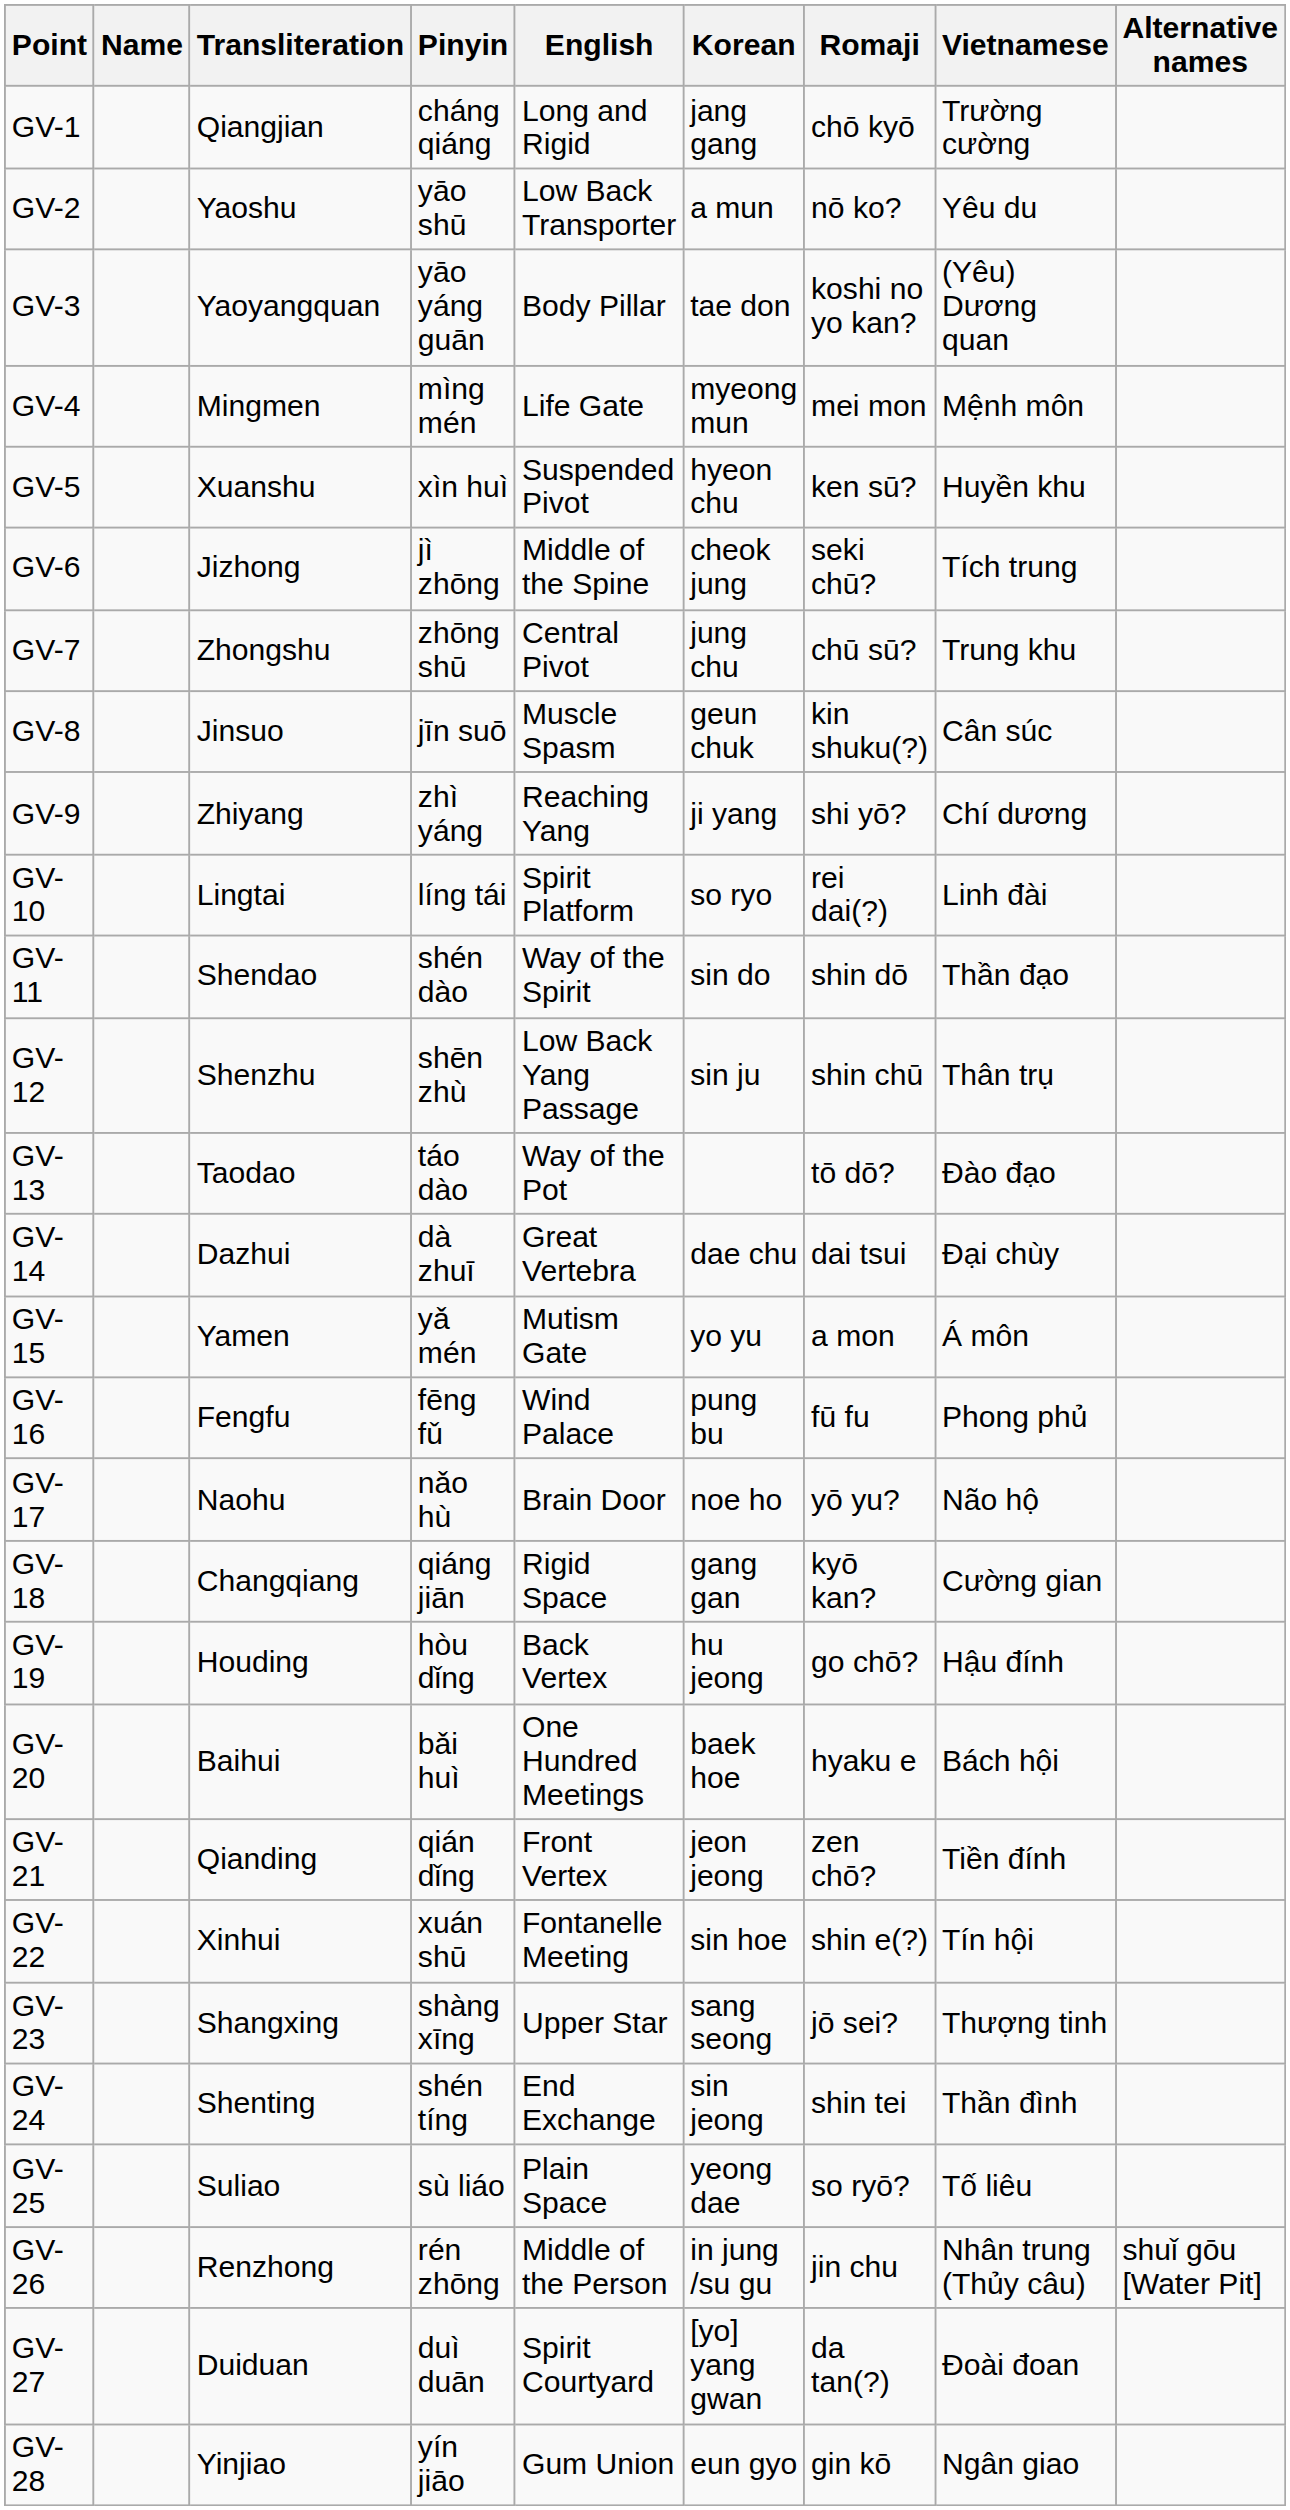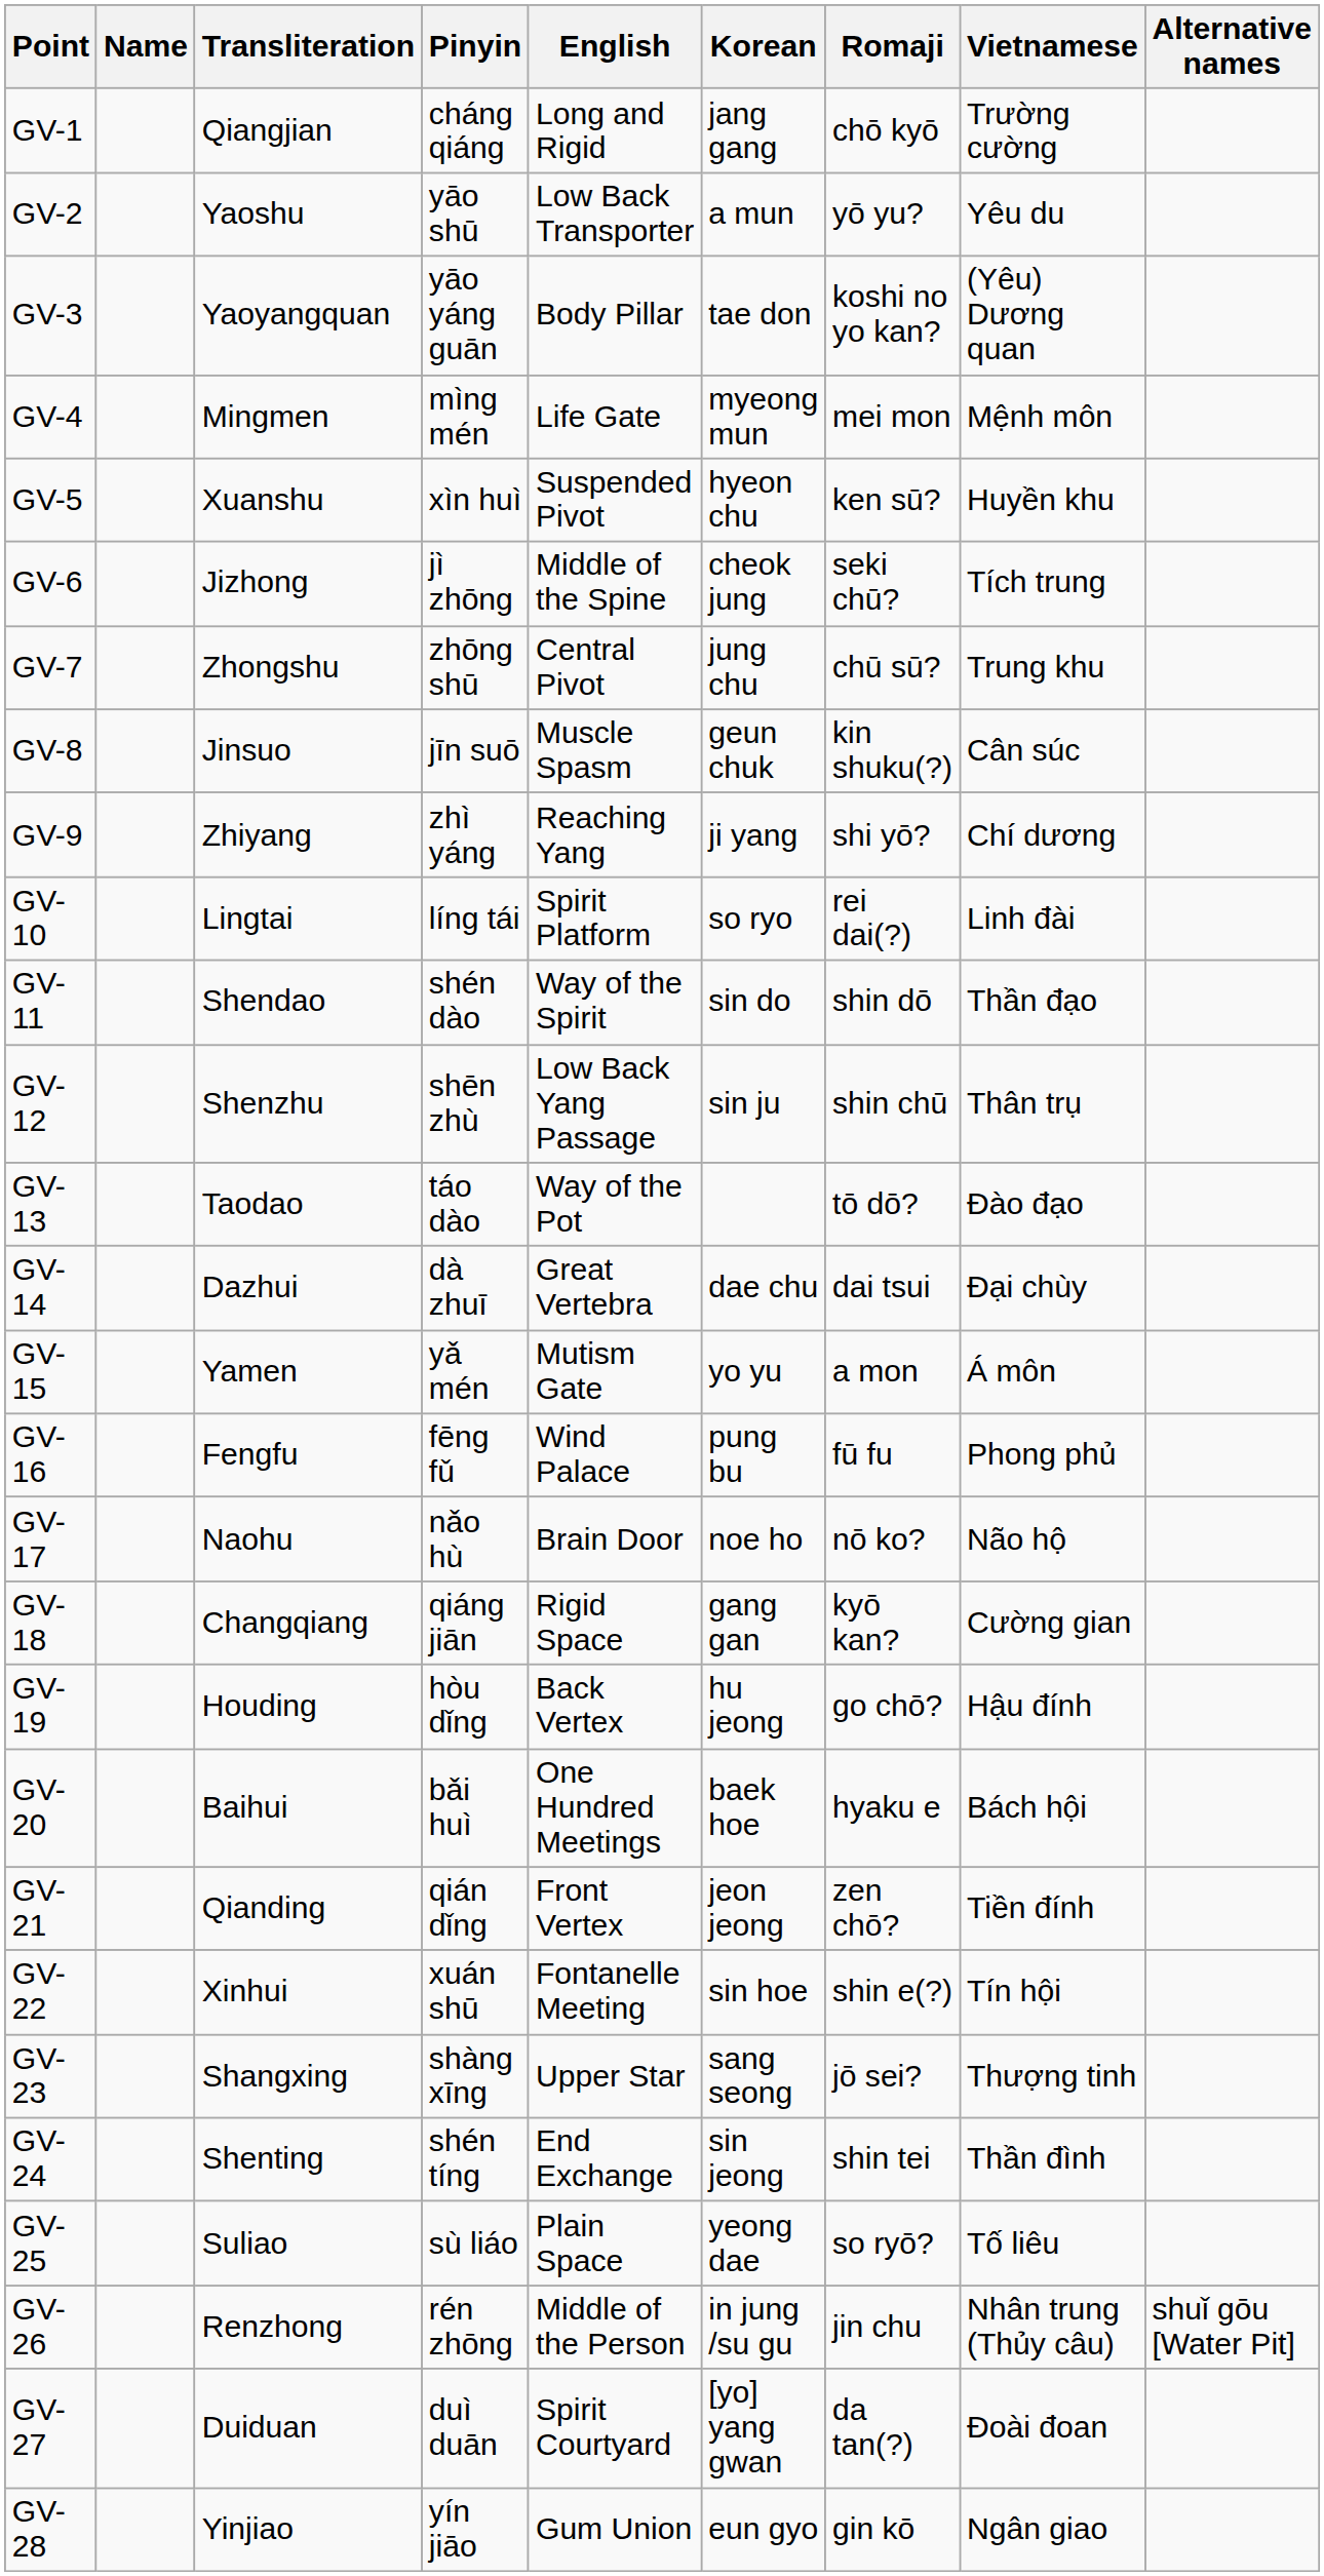GV-2 | Romaji: nō ko? -> yō yu?
GV-17 | Romaji: yō yu? -> nō ko?
